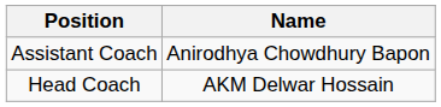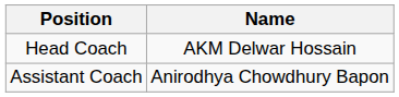rows swapped: Head Coach <-> Assistant Coach
